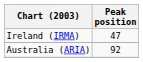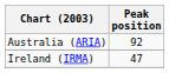rows swapped: Australia (ARIA) <-> Ireland (IRMA)
